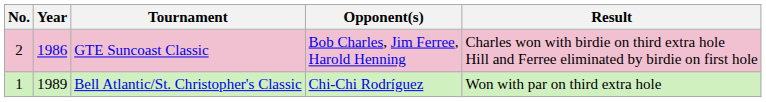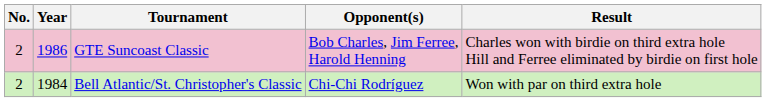Bell Atlantic/St. Christopher's Classic | No.: 1 -> 2
Bell Atlantic/St. Christopher's Classic | Year: 1989 -> 1984
